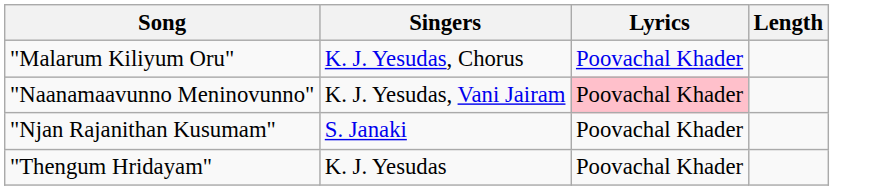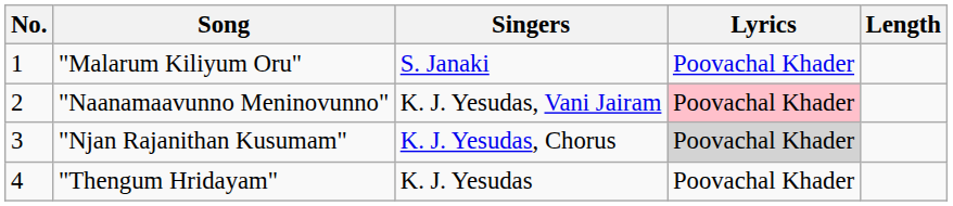+ column: No. | 1 | 2 | 3 | 4
"Malarum Kiliyum Oru" | Singers: K. J. Yesudas, Chorus -> S. Janaki
"Njan Rajanithan Kusumam" | Singers: S. Janaki -> K. J. Yesudas, Chorus
"Njan Rajanithan Kusumam" | Lyrics: no background -> lightgrey background
